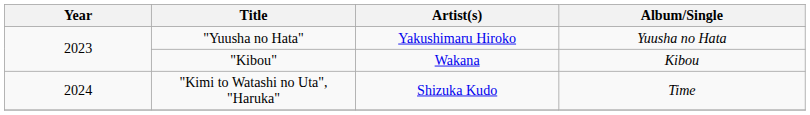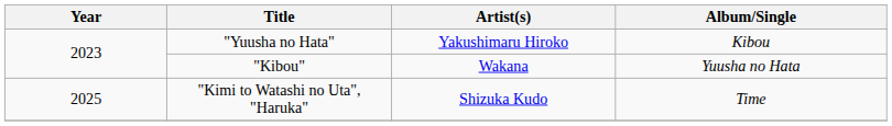"Yuusha no Hata" | Album/Single: Yuusha no Hata -> Kibou
"Kibou" | Album/Single: Kibou -> Yuusha no Hata
"Kimi to Watashi no Uta", "Haruka" | Year: 2024 -> 2025
